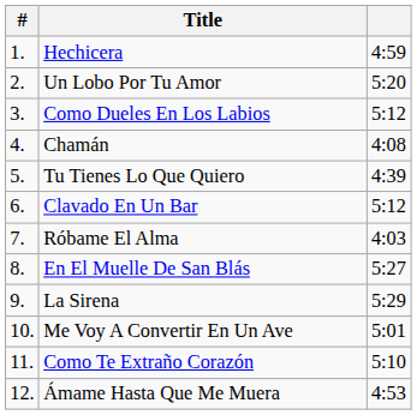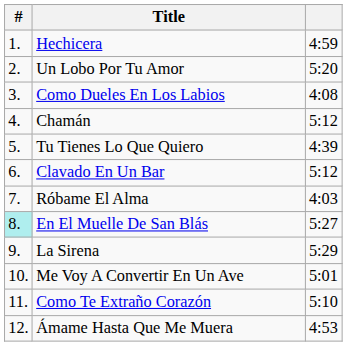Como Dueles En Los Labios | column 3: 5:12 -> 4:08
Chamán | column 3: 4:08 -> 5:12
En El Muelle De San Blás | #: no background -> paleturquoise background
